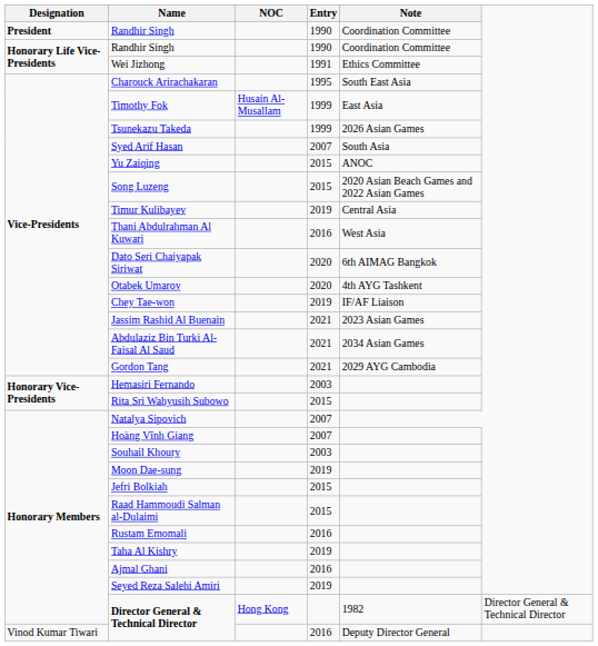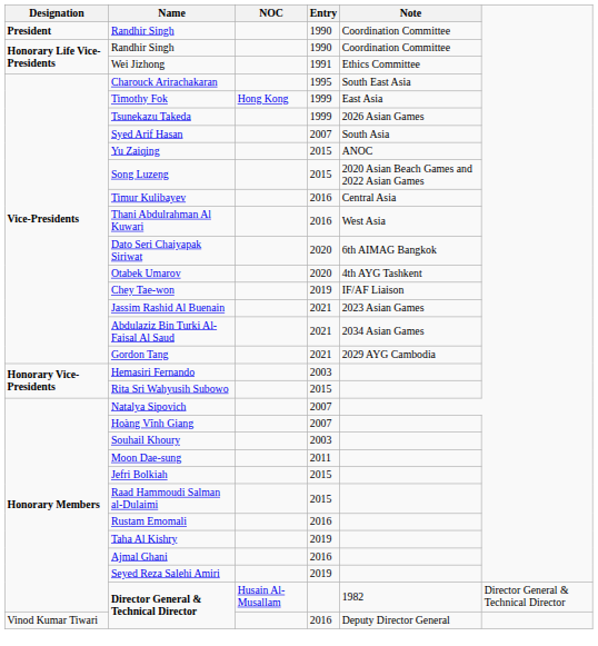Timothy Fok | NOC: Husain Al-Musallam -> Hong Kong
Timur Kulibayev | Entry: 2019 -> 2016
Moon Dae-sung | Entry: 2019 -> 2011
Honorary Members / Director General & Technical Director | NOC: Hong Kong -> Husain Al-Musallam
